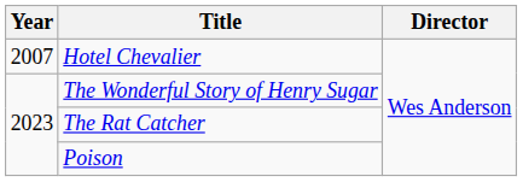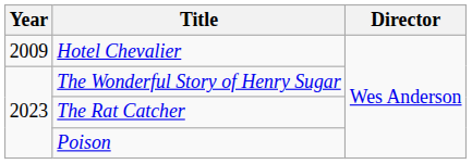Hotel Chevalier | Year: 2007 -> 2009
